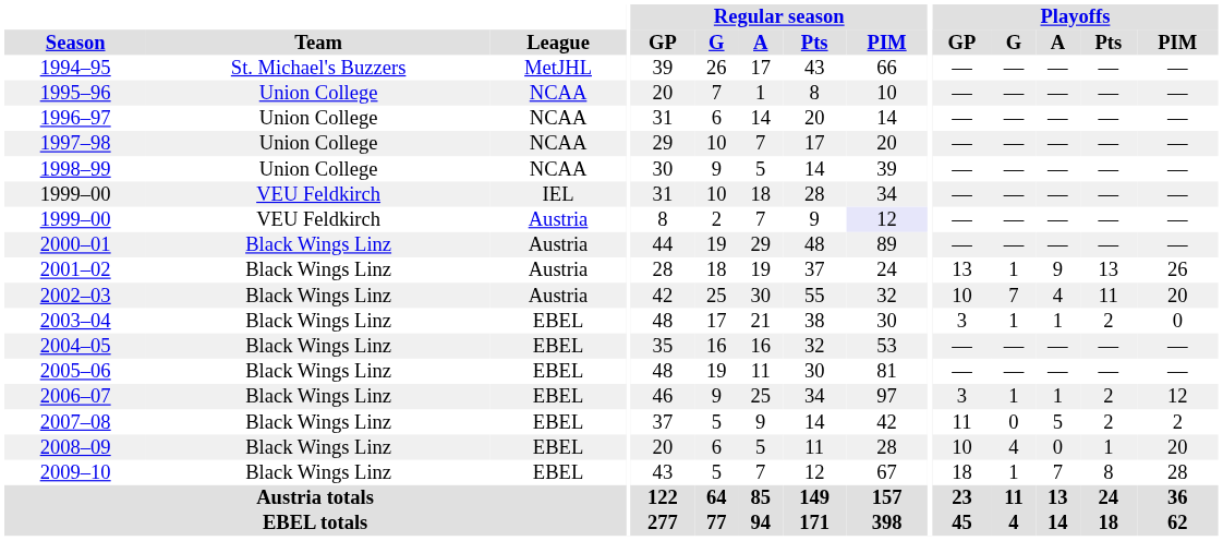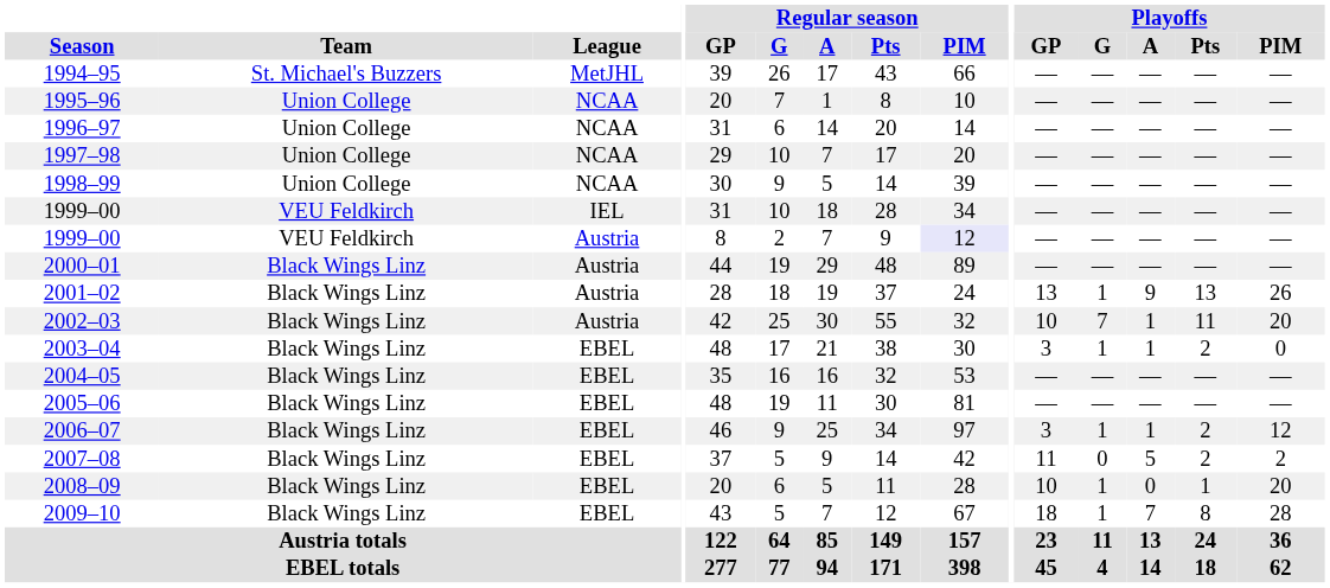2002–03 | Playoffs / A: 4 -> 1
2008–09 | Playoffs / G: 4 -> 1
